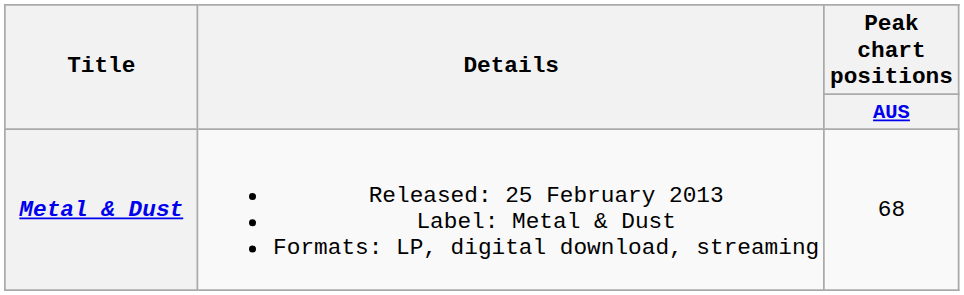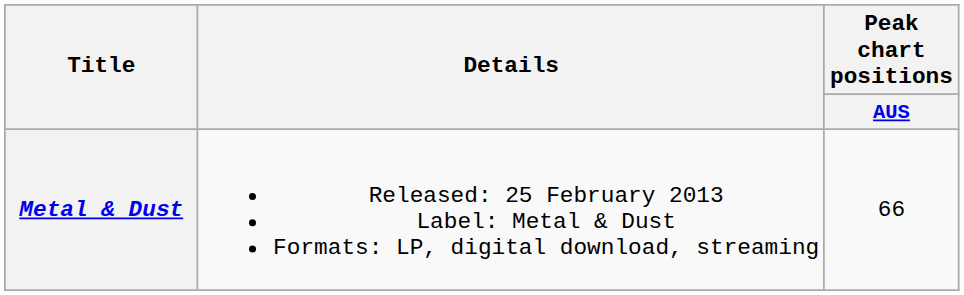Metal & Dust | Peak chart positions / AUS: 68 -> 66
